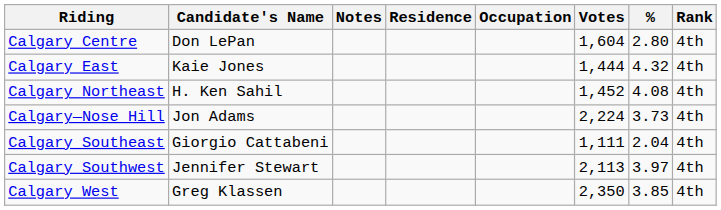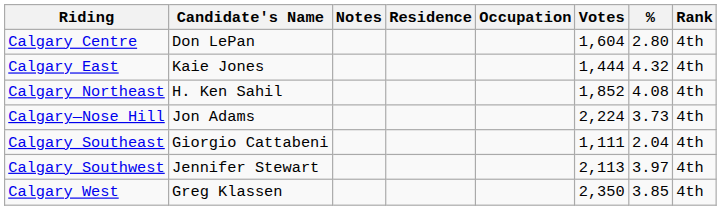Calgary Northeast | Votes: 1,452 -> 1,852
